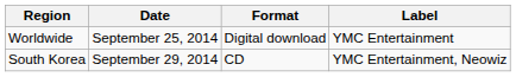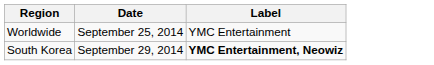- column: Format | Digital download | CD
South Korea | Label: normal -> bold
